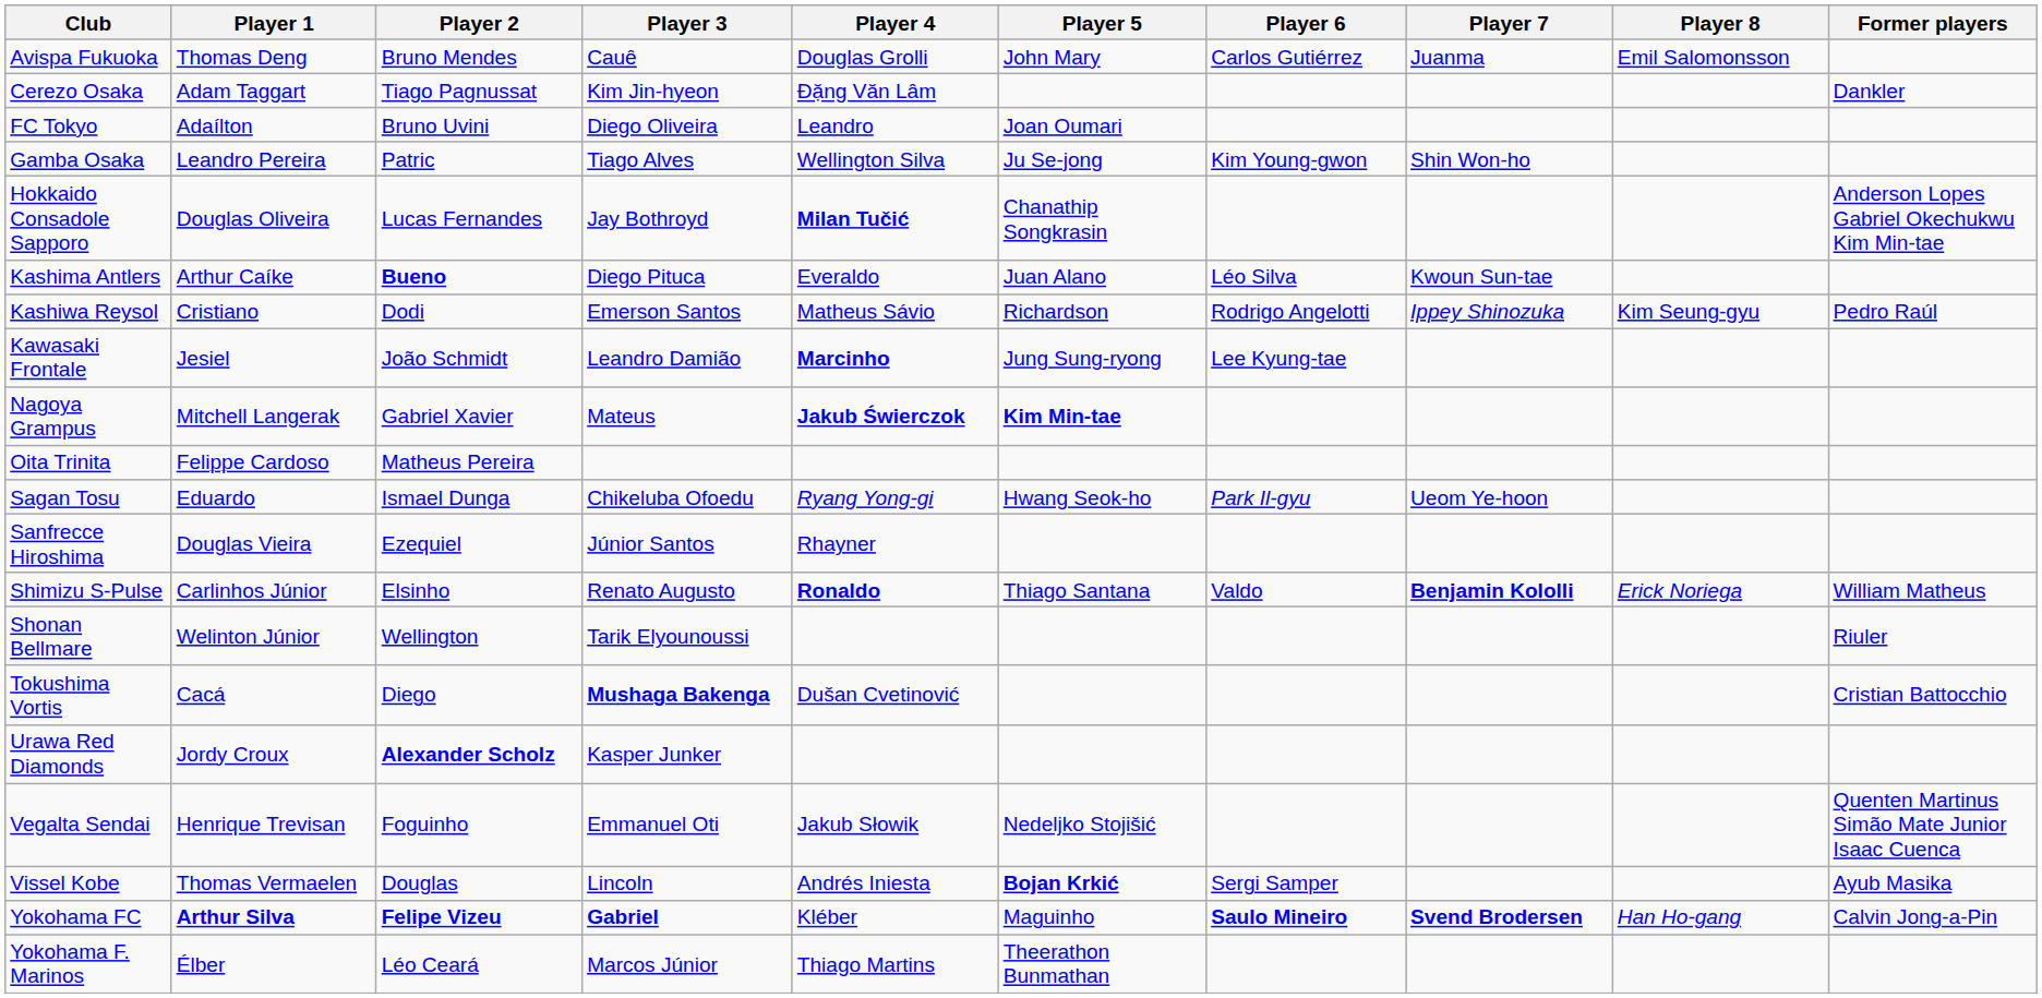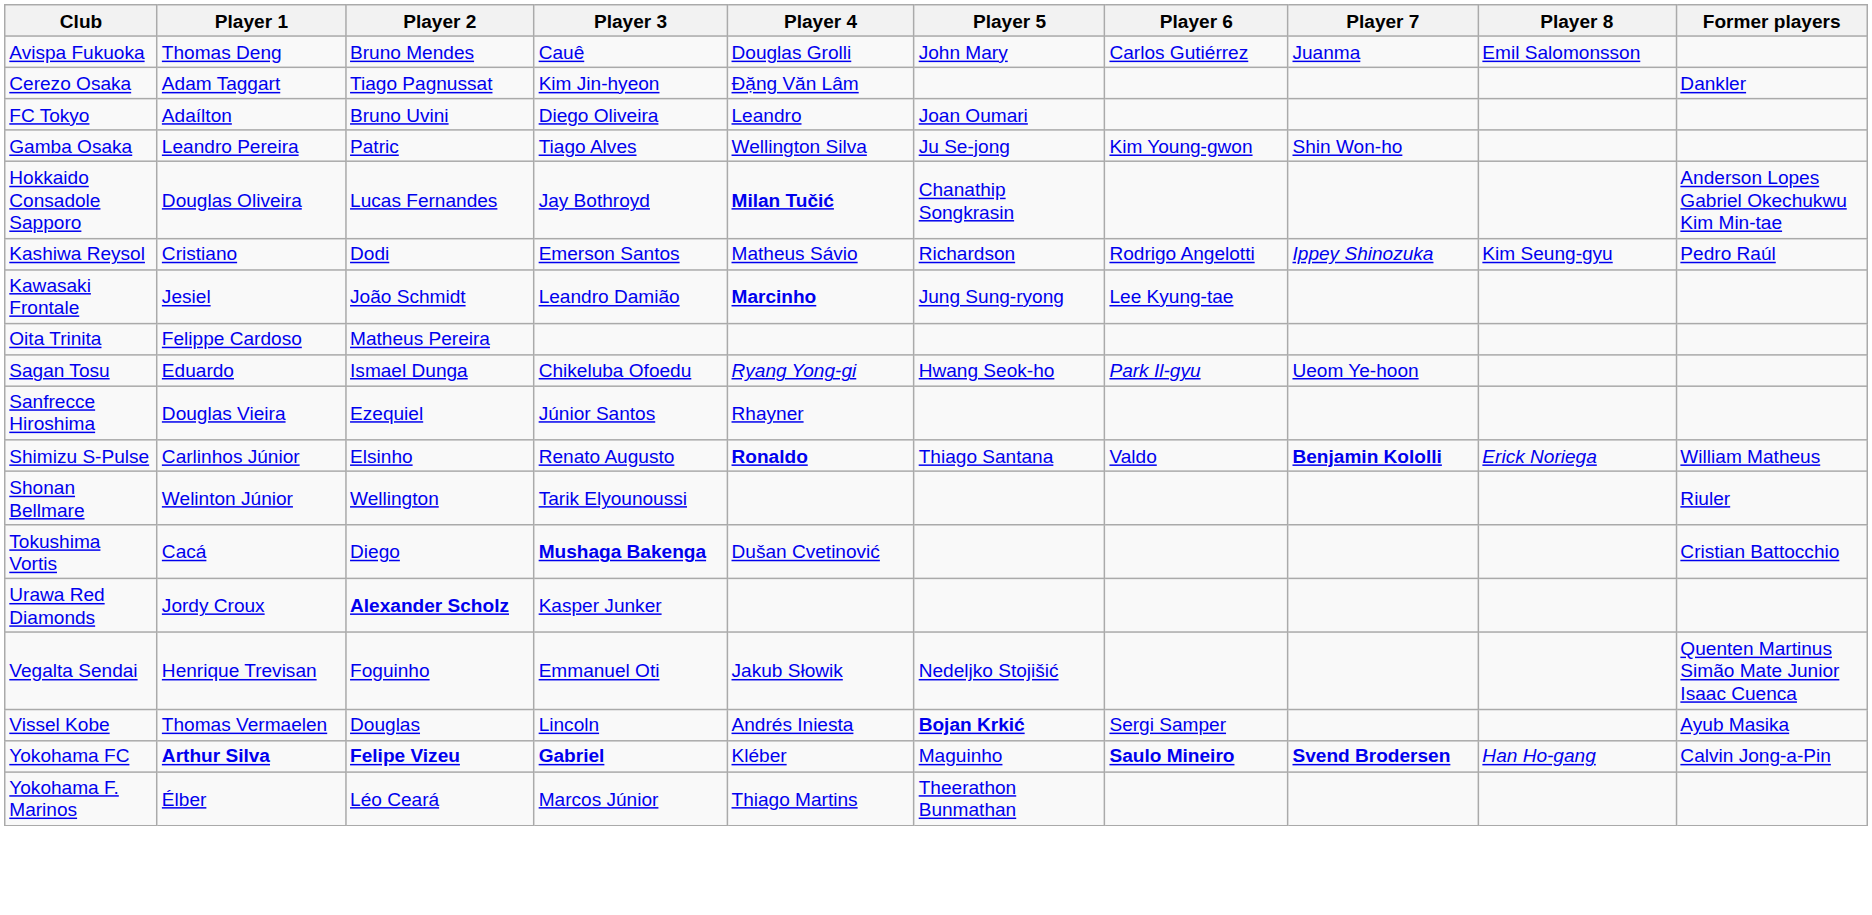- row: Kashima Antlers | Arthur Caíke | Bueno | Diego Pituca | Everaldo | Juan Alano | Léo Silva | Kwoun Sun-tae
- row: Nagoya Grampus | Mitchell Langerak | Gabriel Xavier | Mateus | Jakub Świerczok | Kim Min-tae
